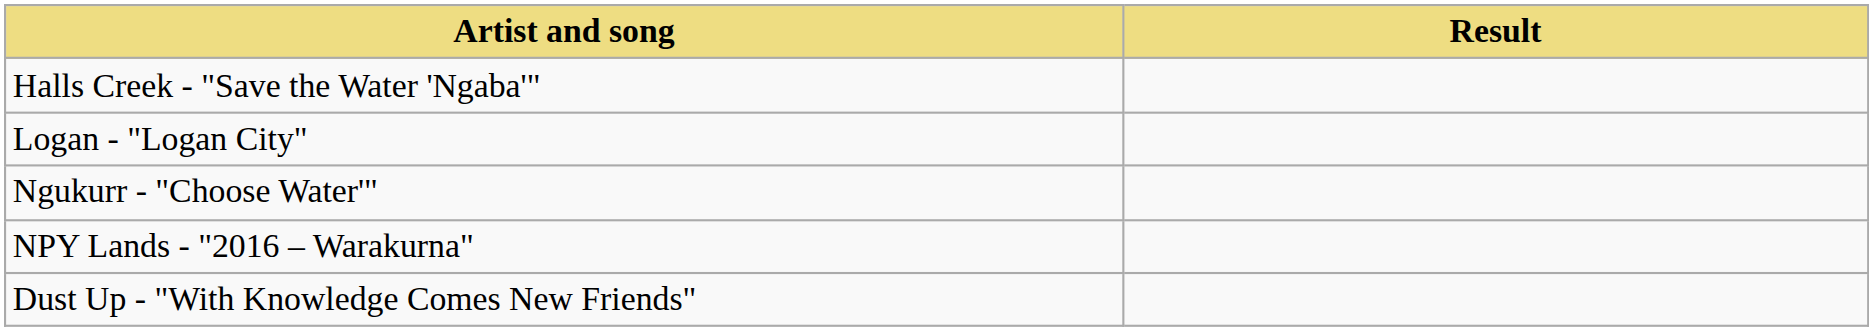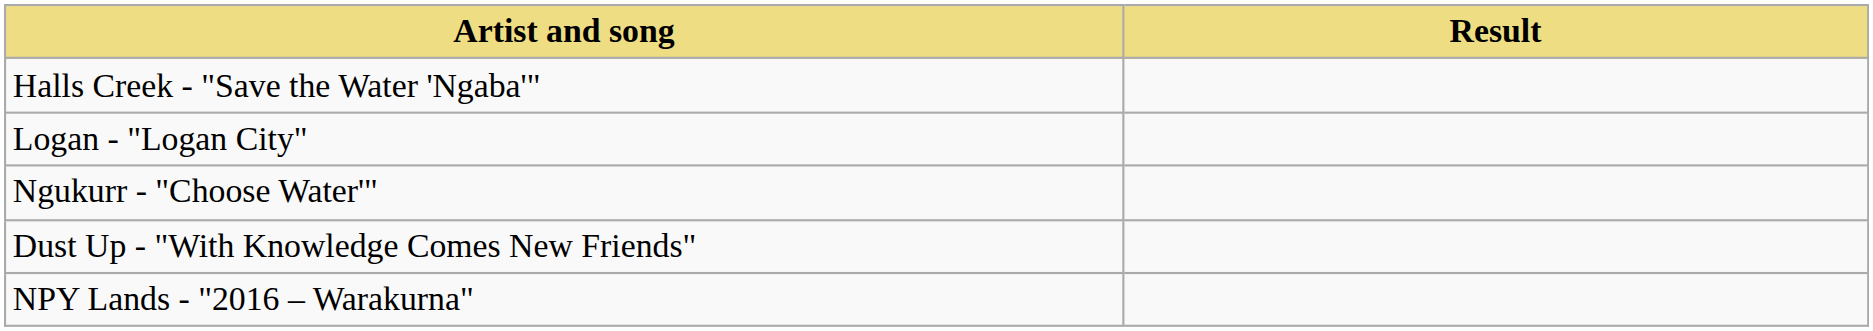rows swapped: Dust Up - "With Knowledge Comes New Friends" <-> NPY Lands - "2016 – Warakurna"
